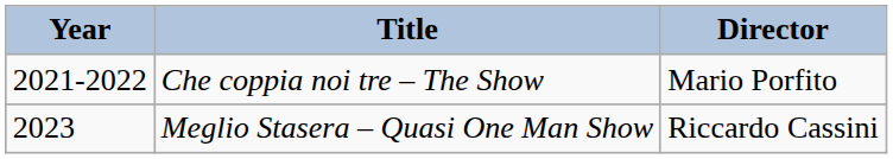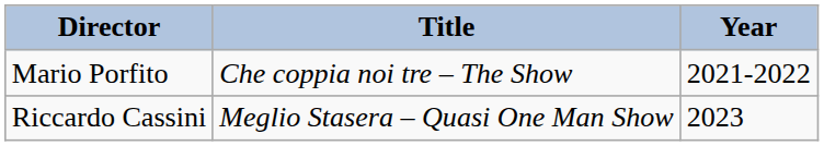columns swapped: Year <-> Director
